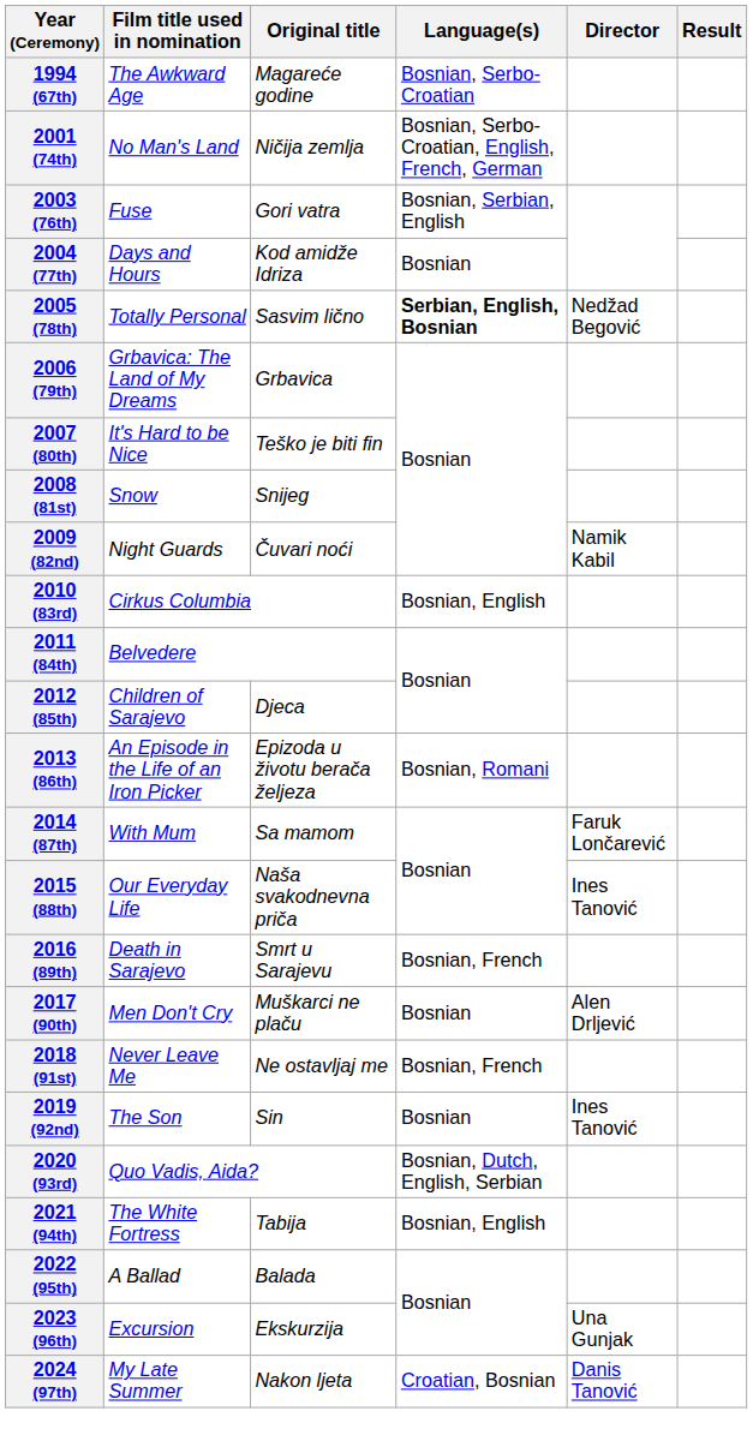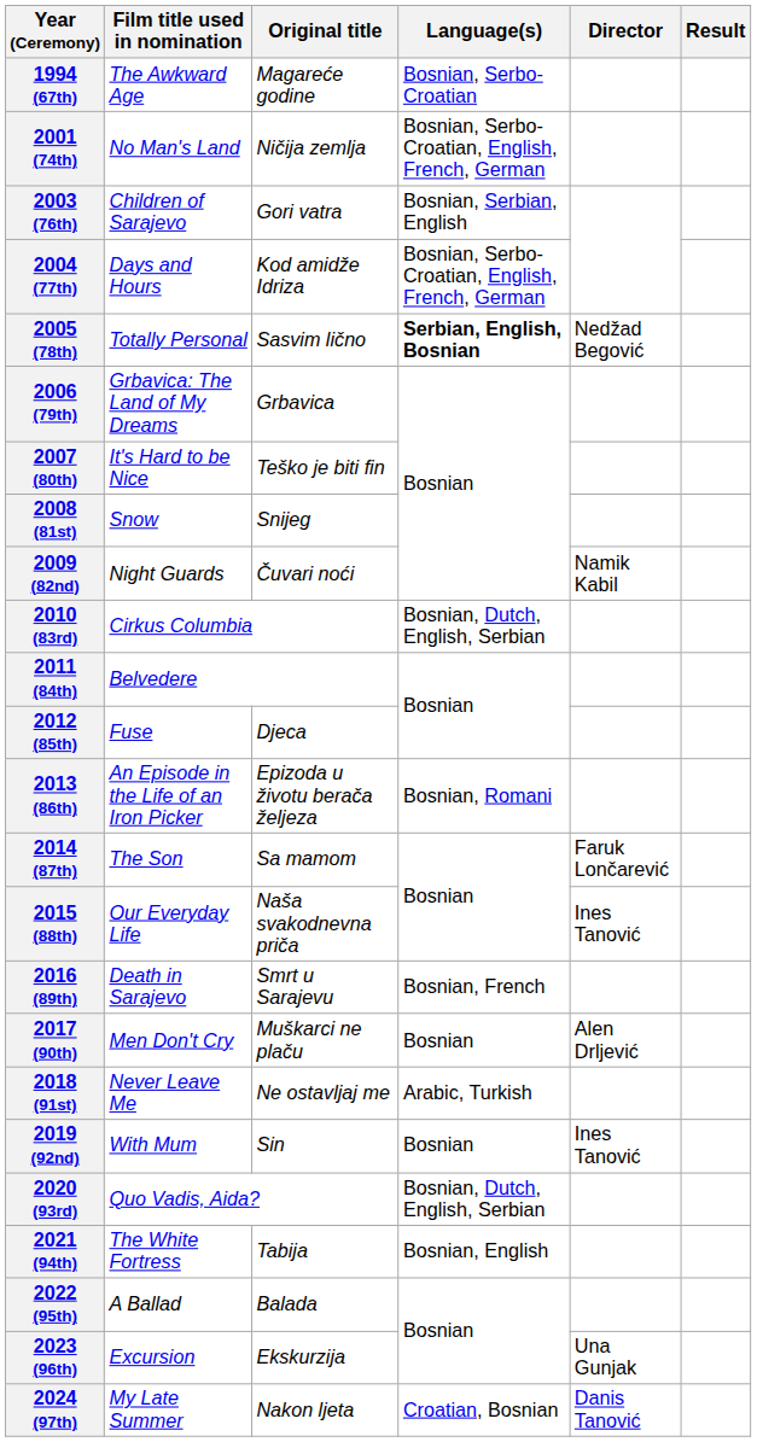2003 (76th) | Film title used in nomination: Fuse -> Children of Sarajevo
2004 (77th) | Language(s): Bosnian -> Bosnian, Serbo-Croatian, English, French, German
2010 (83rd) | Language(s): Bosnian, English -> Bosnian, Dutch, English, Serbian
2012 (85th) | Film title used in nomination: Children of Sarajevo -> Fuse
2014 (87th) | Film title used in nomination: With Mum -> The Son
2018 (91st) | Language(s): Bosnian, French -> Arabic, Turkish
2019 (92nd) | Film title used in nomination: The Son -> With Mum
